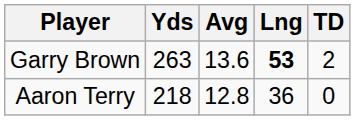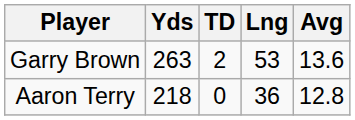columns swapped: Avg <-> TD
Garry Brown | Lng: bold -> normal
